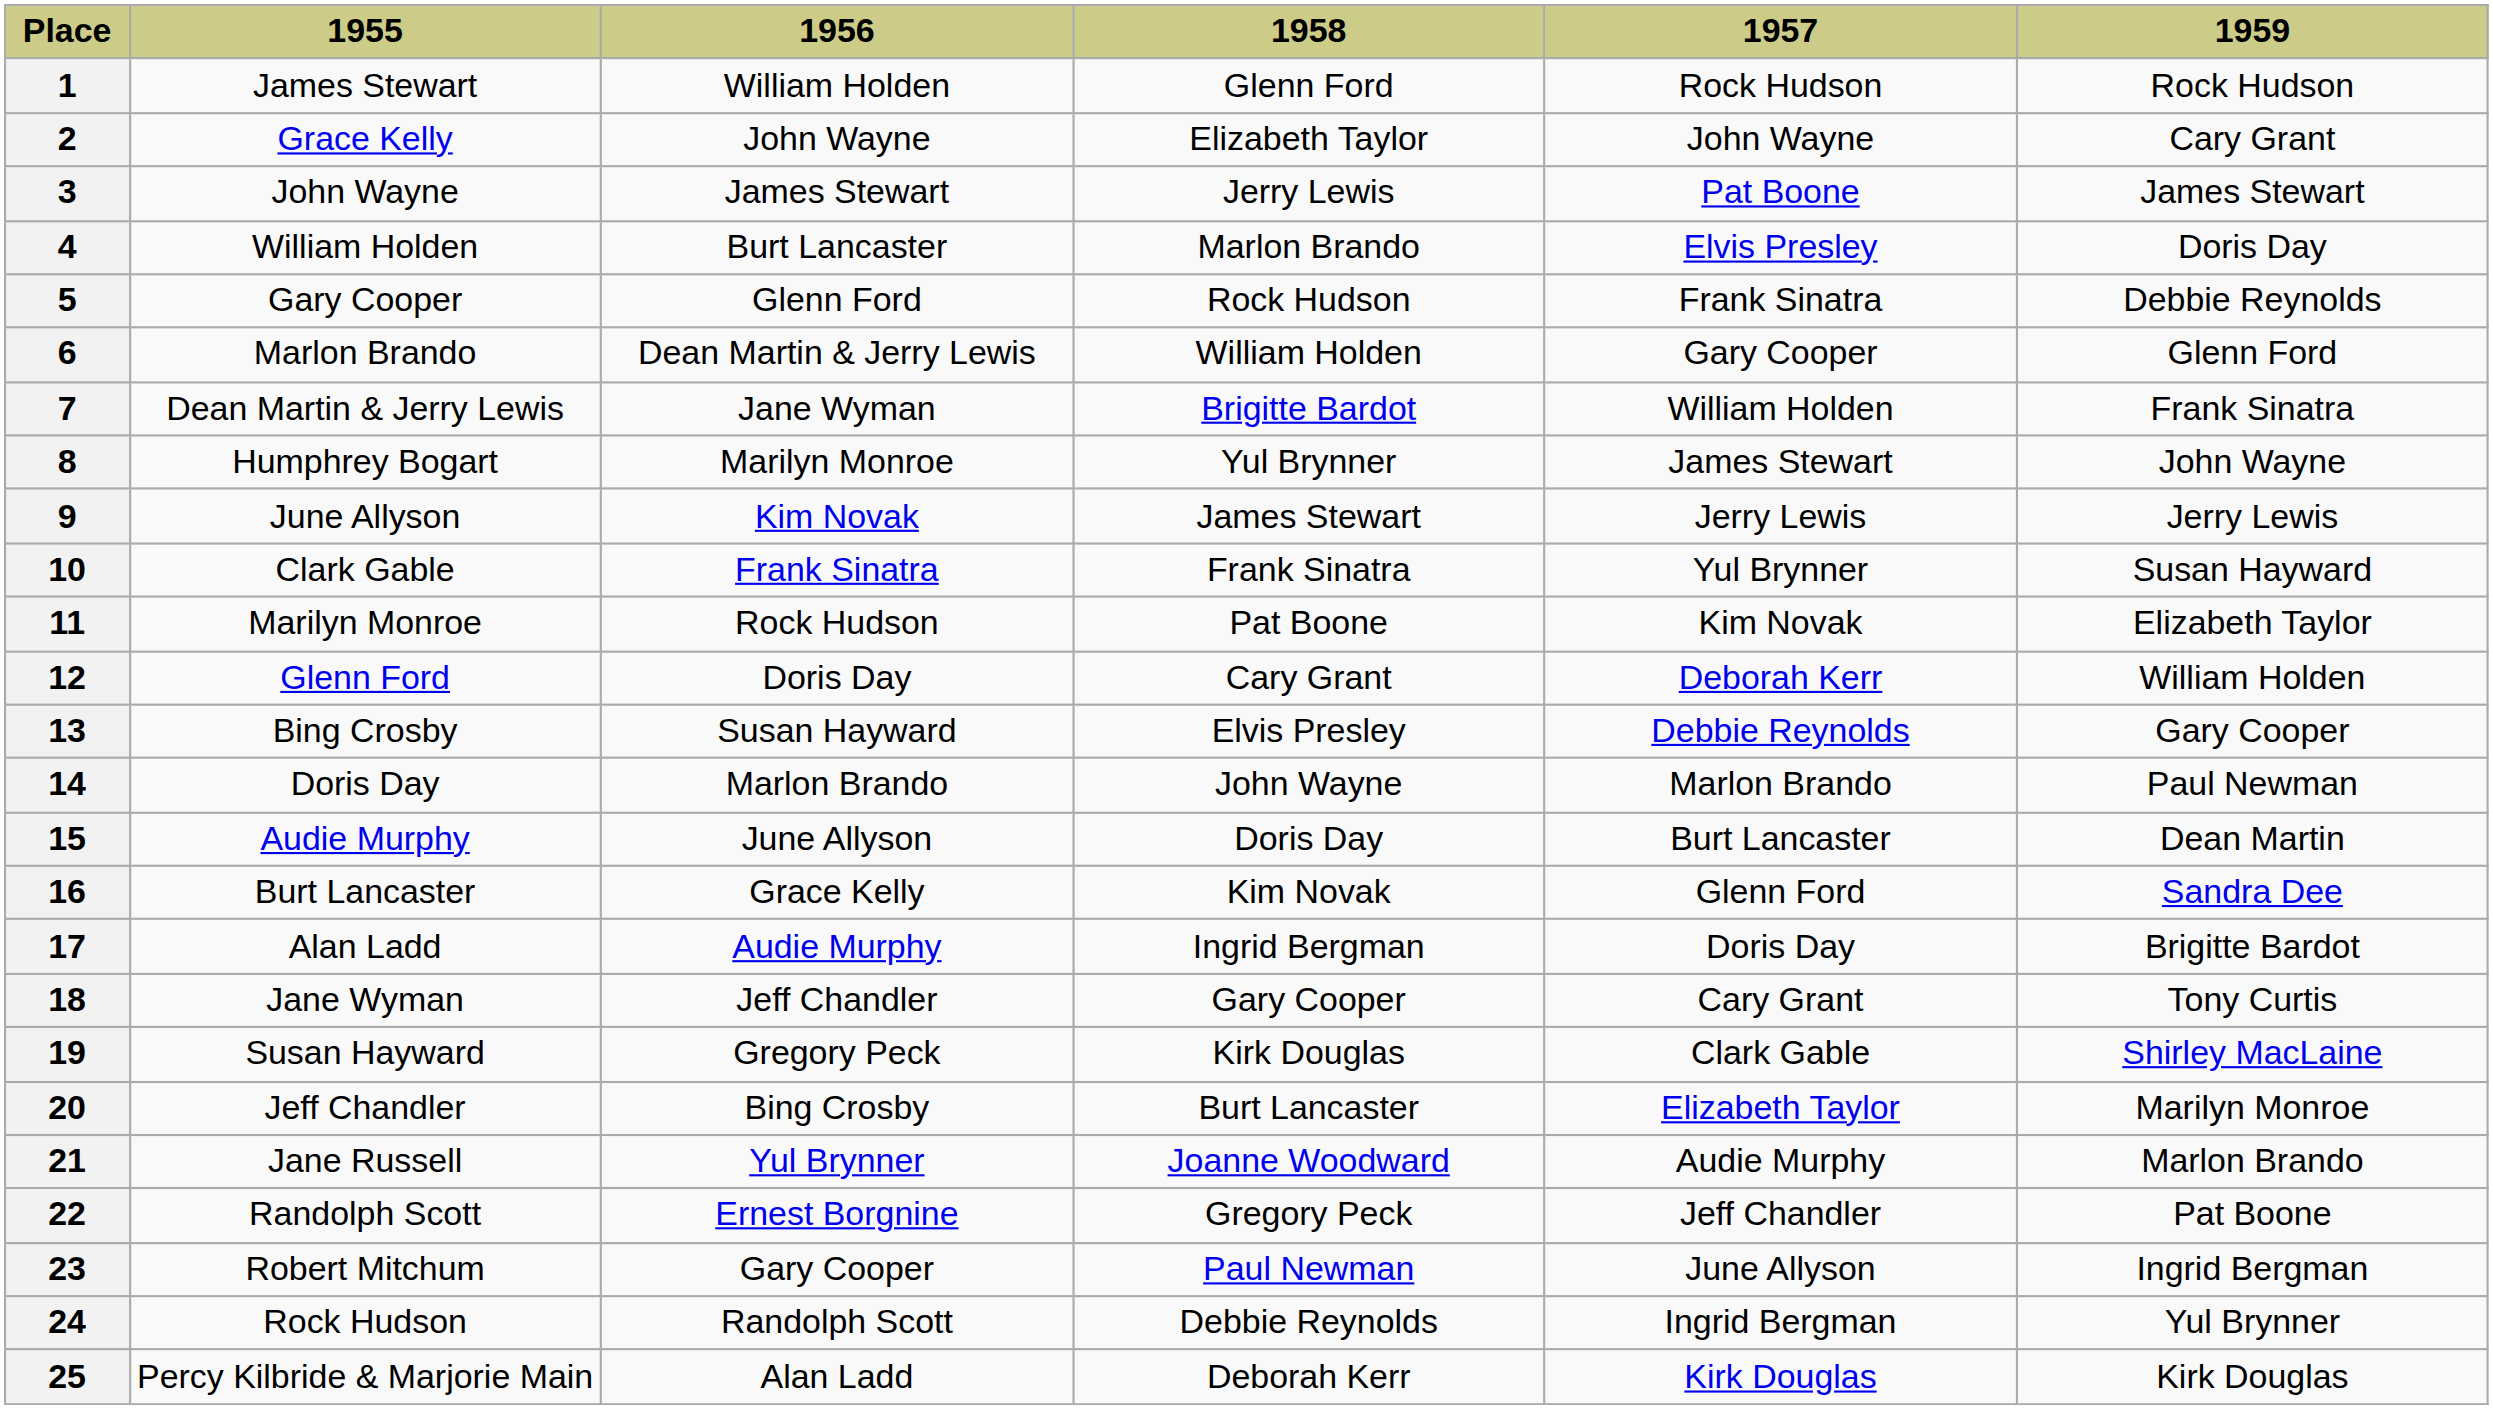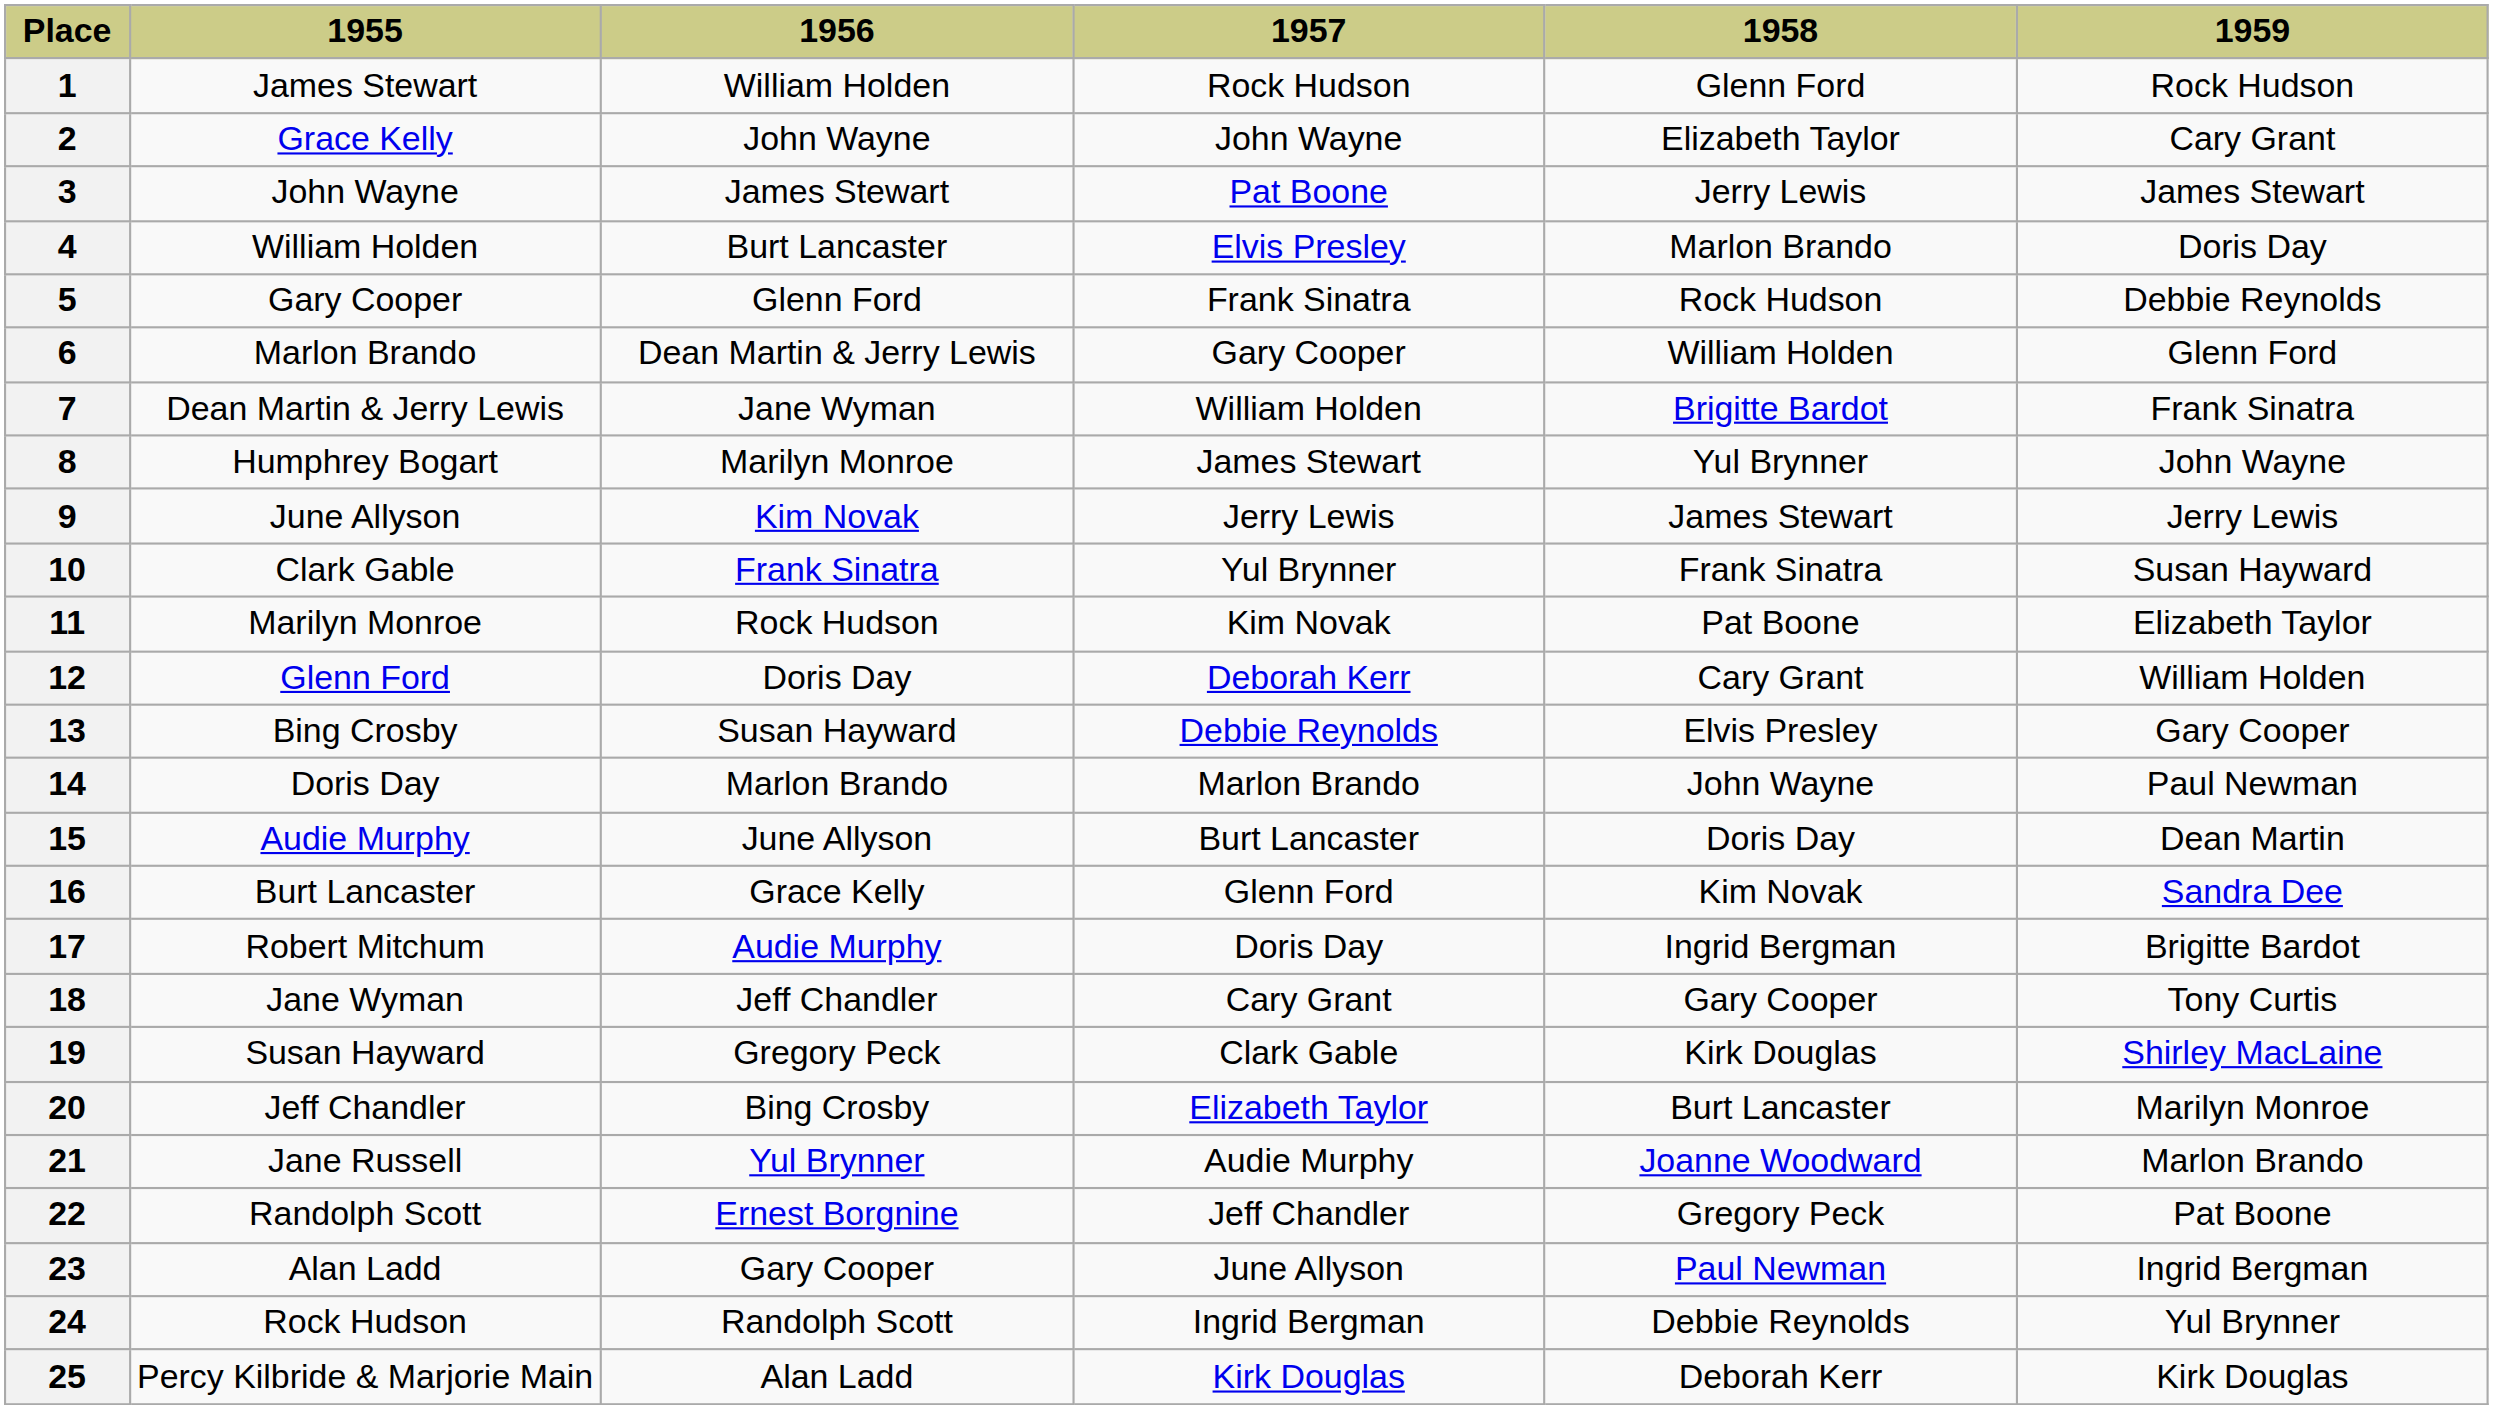columns swapped: 1957 <-> 1958
17 | 1955: Alan Ladd -> Robert Mitchum
23 | 1955: Robert Mitchum -> Alan Ladd
